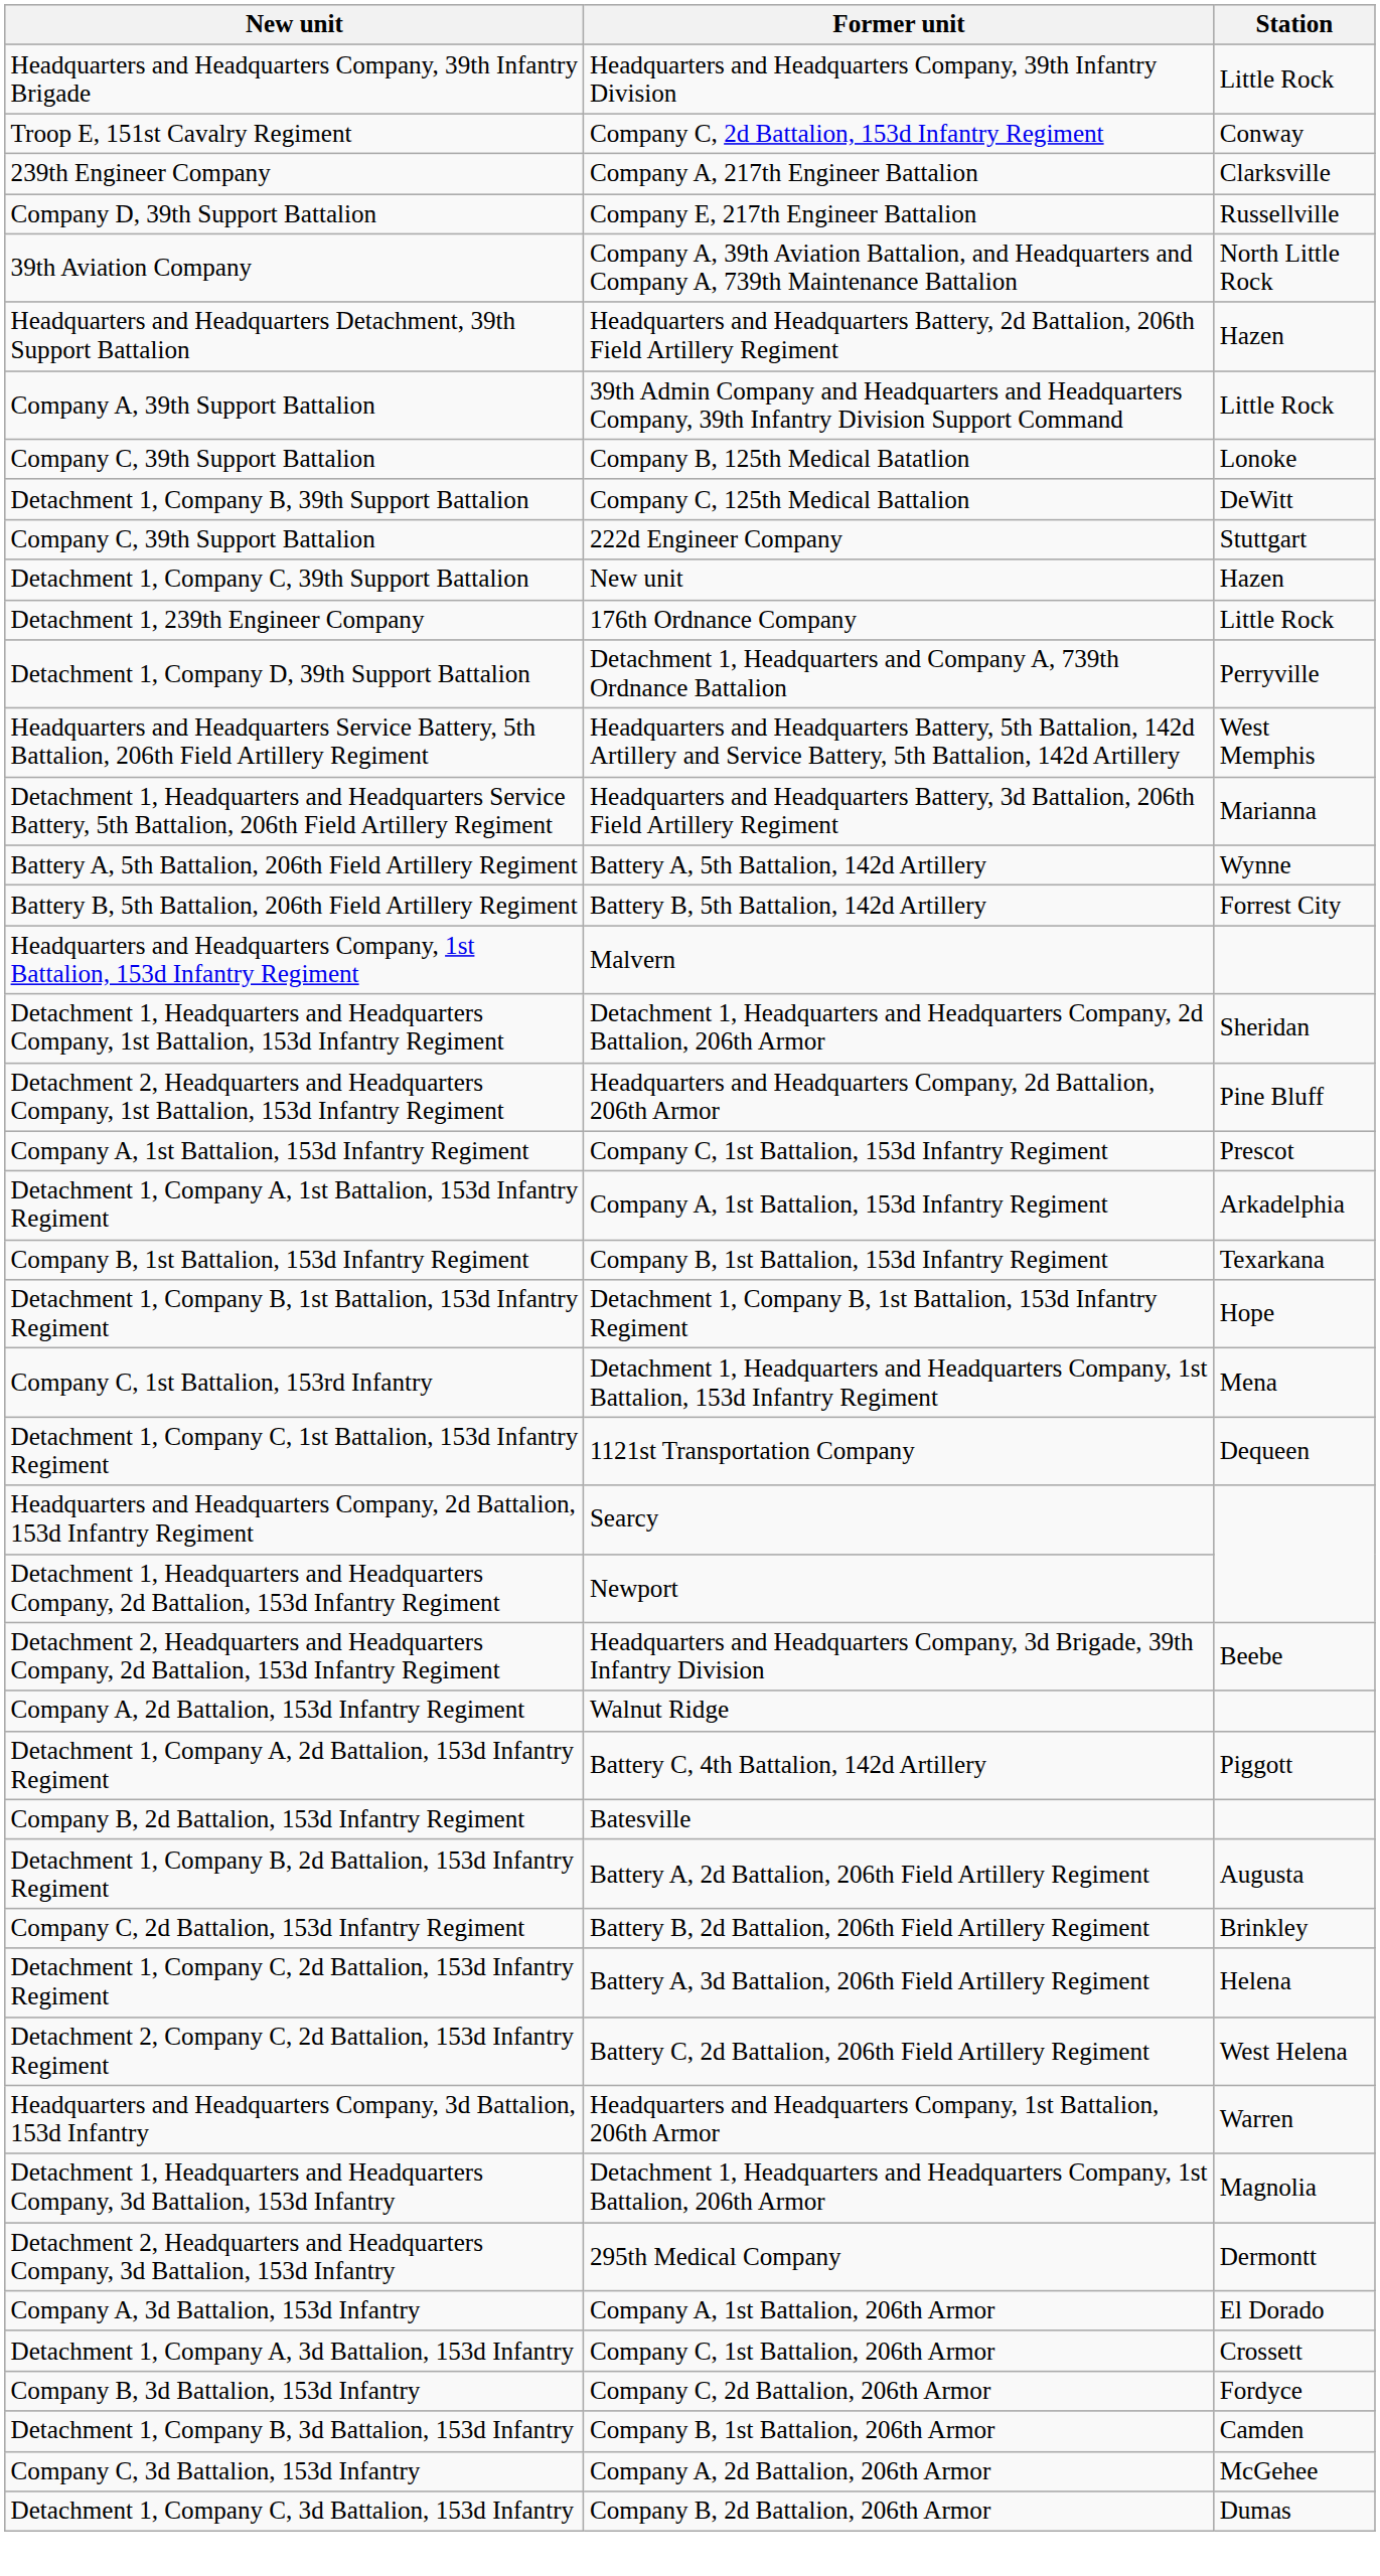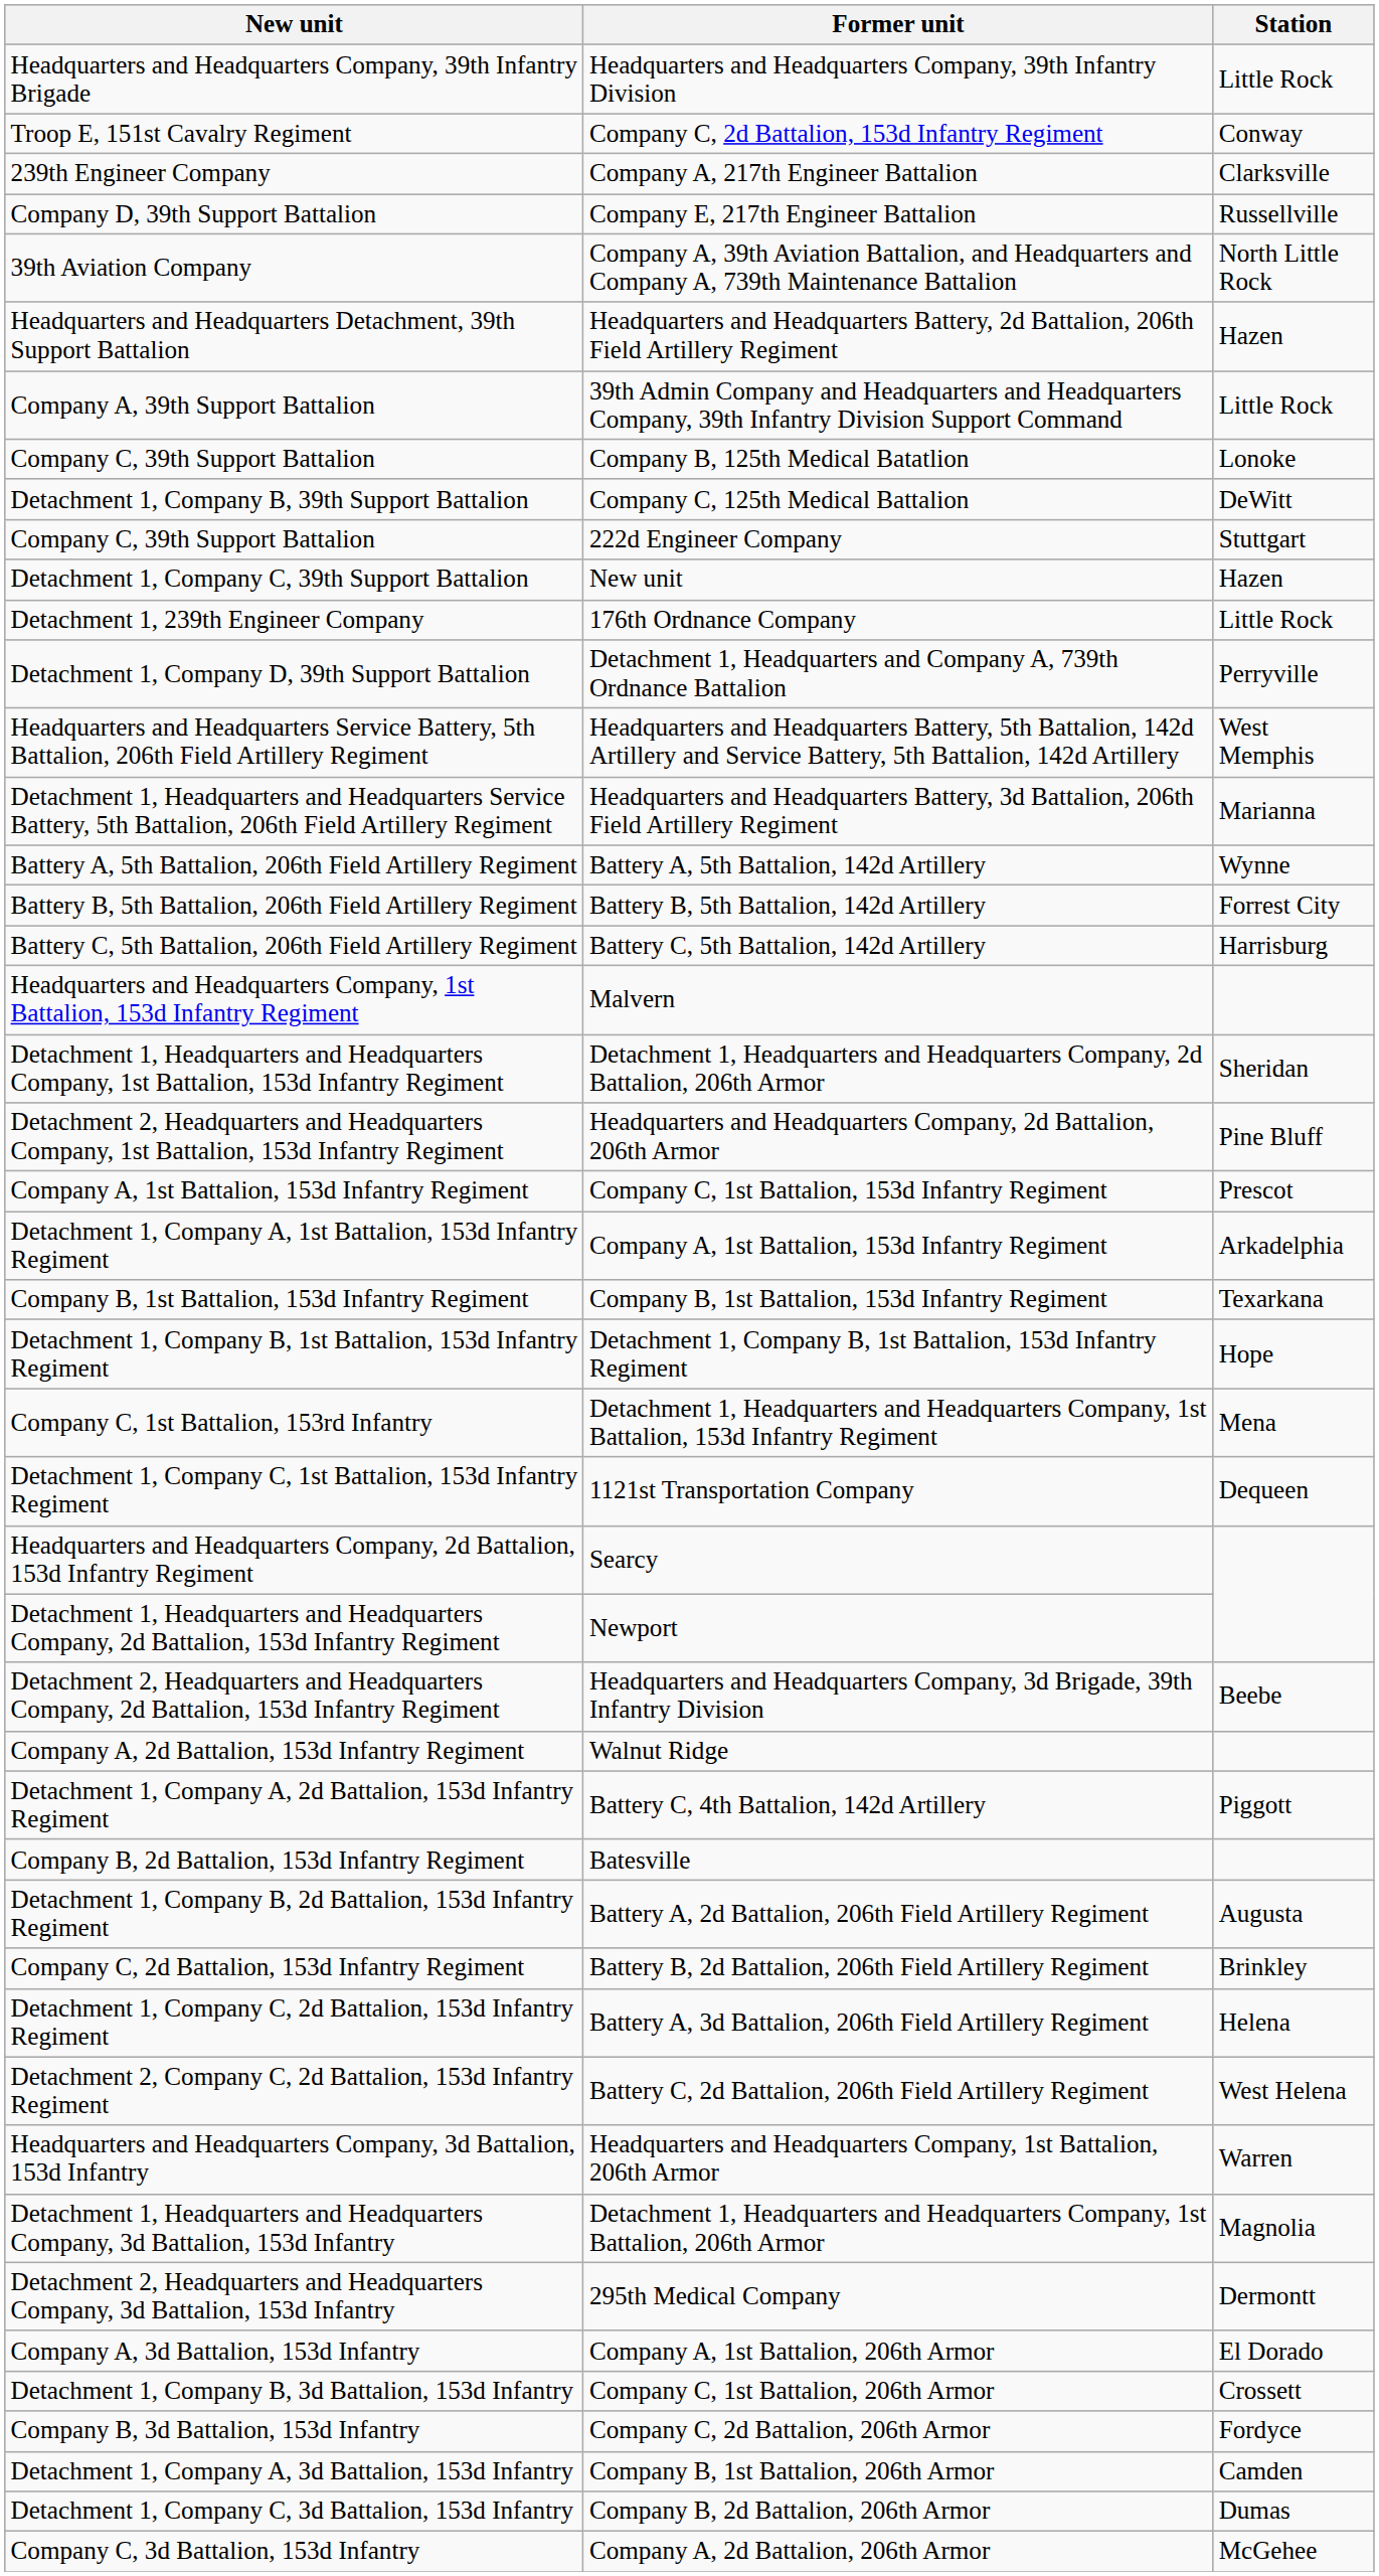+ row: Battery C, 5th Battalion, 206th Field Artillery Regiment | Battery C, 5th Battalion, 142d Artillery | Harrisburg
Company C, 1st Battalion, 206th Armor | New unit: Detachment 1, Company A, 3d Battalion, 153d Infantry -> Detachment 1, Company B, 3d Battalion, 153d Infantry
Company B, 1st Battalion, 206th Armor | New unit: Detachment 1, Company B, 3d Battalion, 153d Infantry -> Detachment 1, Company A, 3d Battalion, 153d Infantry
rows swapped: Company A, 2d Battalion, 206th Armor <-> Company B, 2d Battalion, 206th Armor
